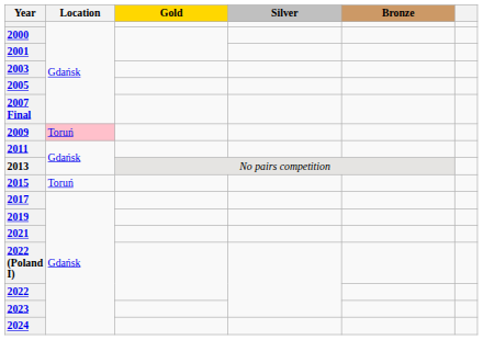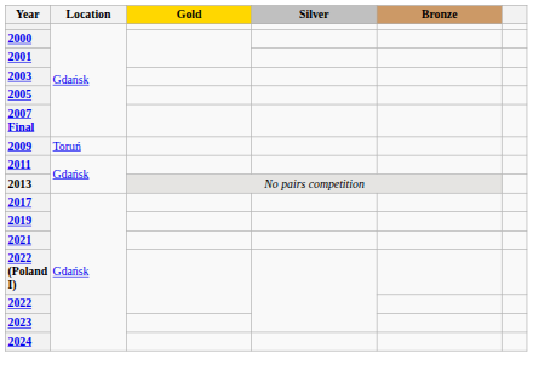2009 | Location: pink background -> no background
- row: 2015 | Toruń
